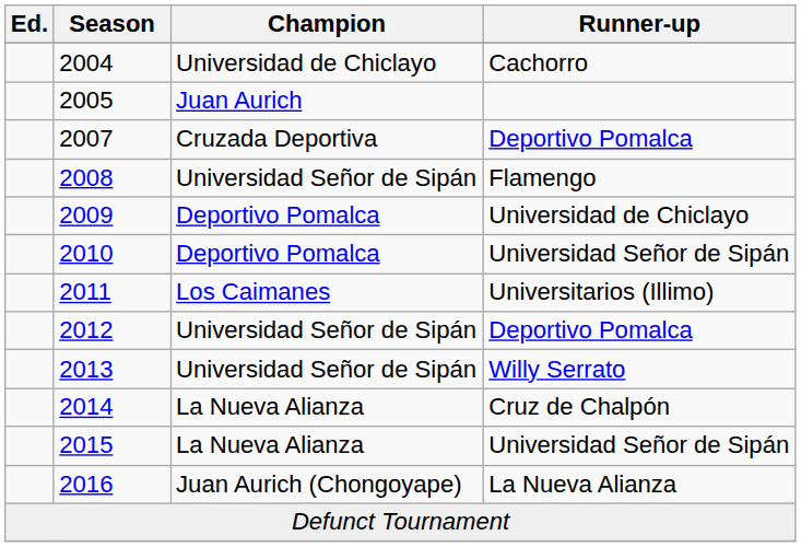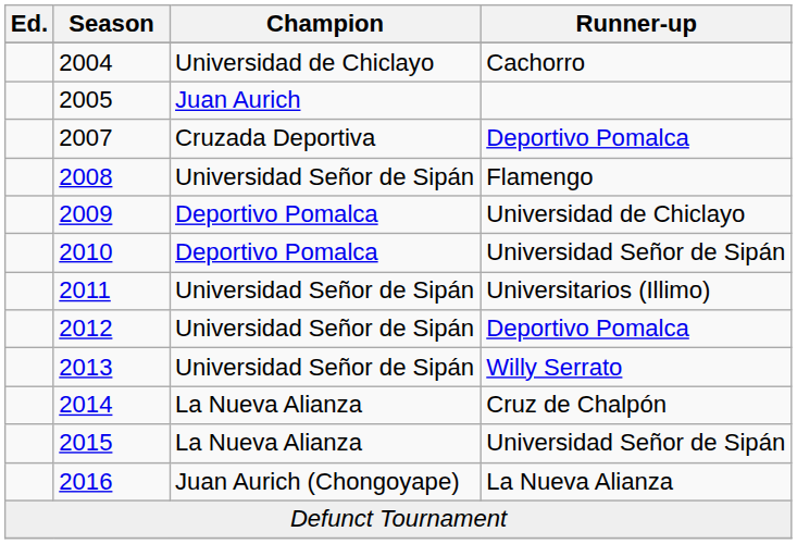2011 | Champion: Los Caimanes -> Universidad Señor de Sipán
